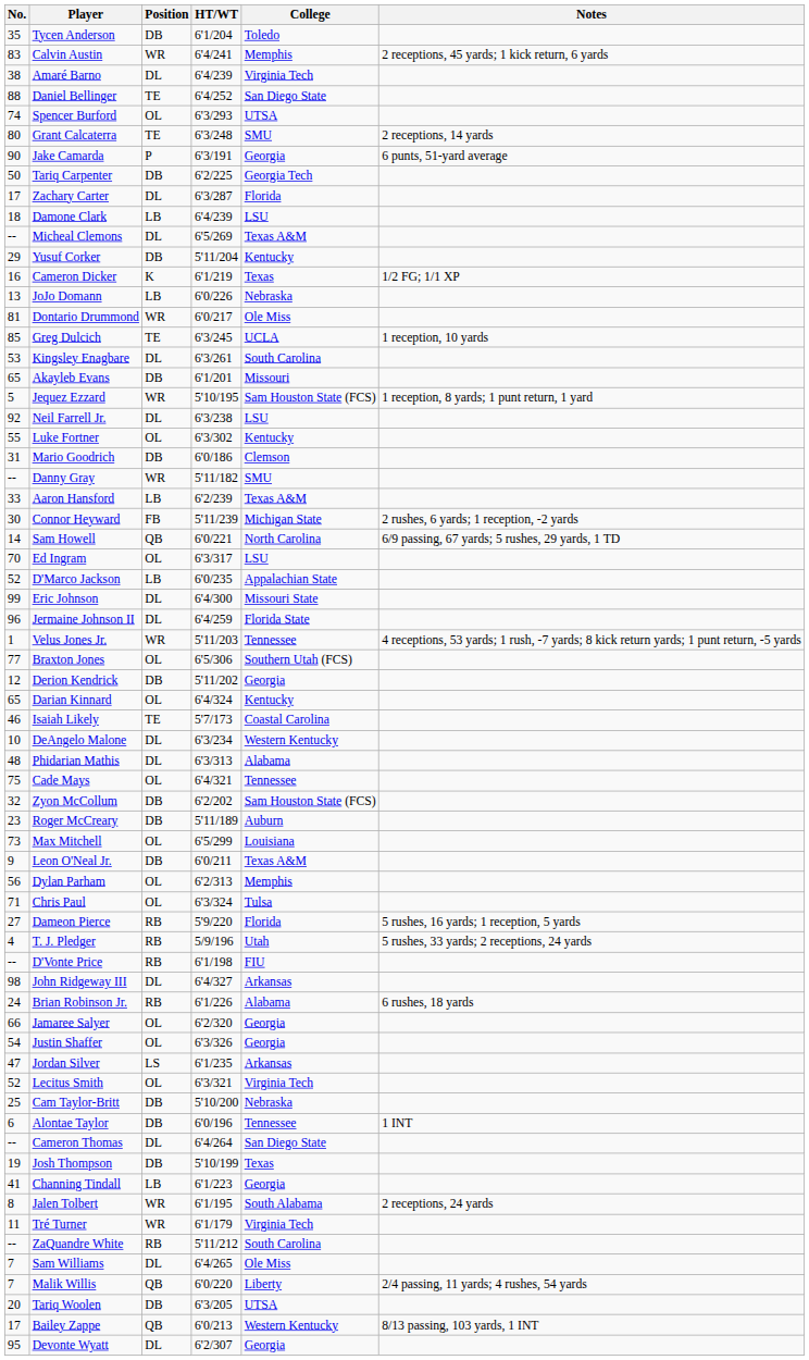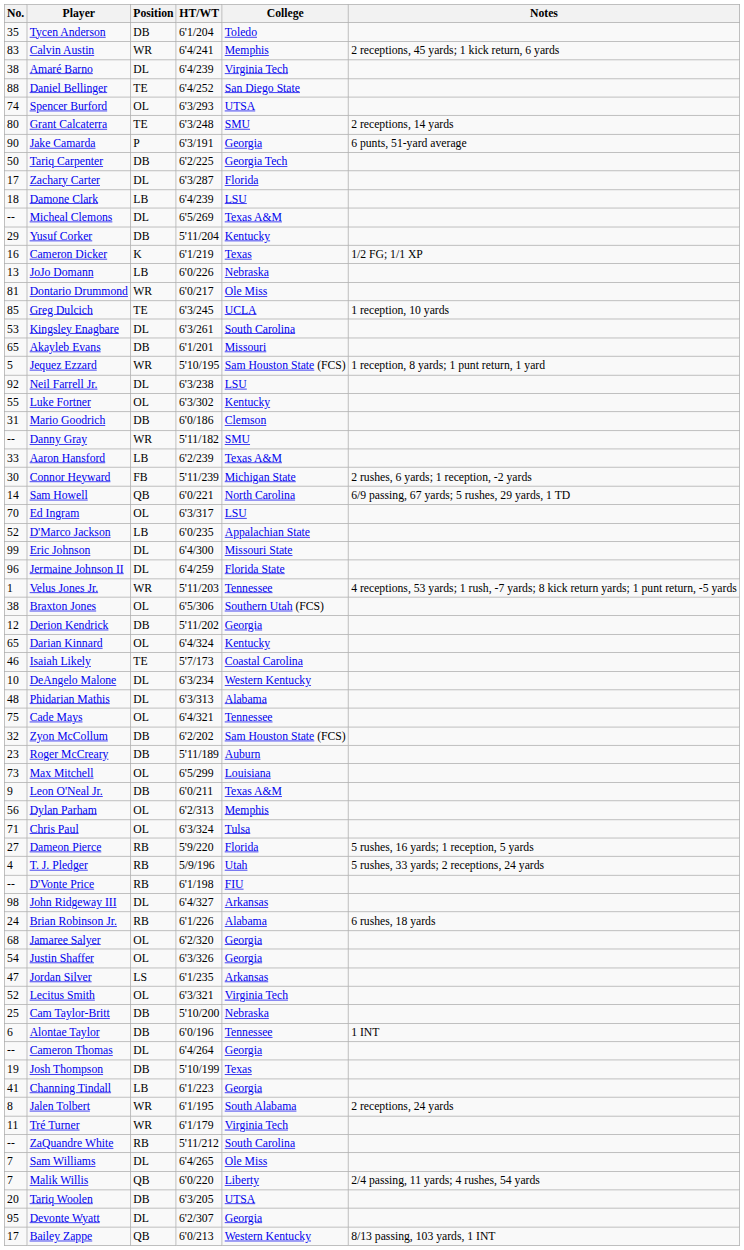Braxton Jones | No.: 77 -> 38
Jamaree Salyer | No.: 66 -> 68
Cameron Thomas | College: San Diego State -> Georgia
rows swapped: Devonte Wyatt <-> Bailey Zappe
